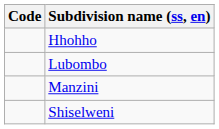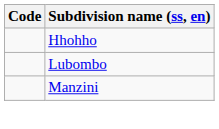- row: Shiselweni
